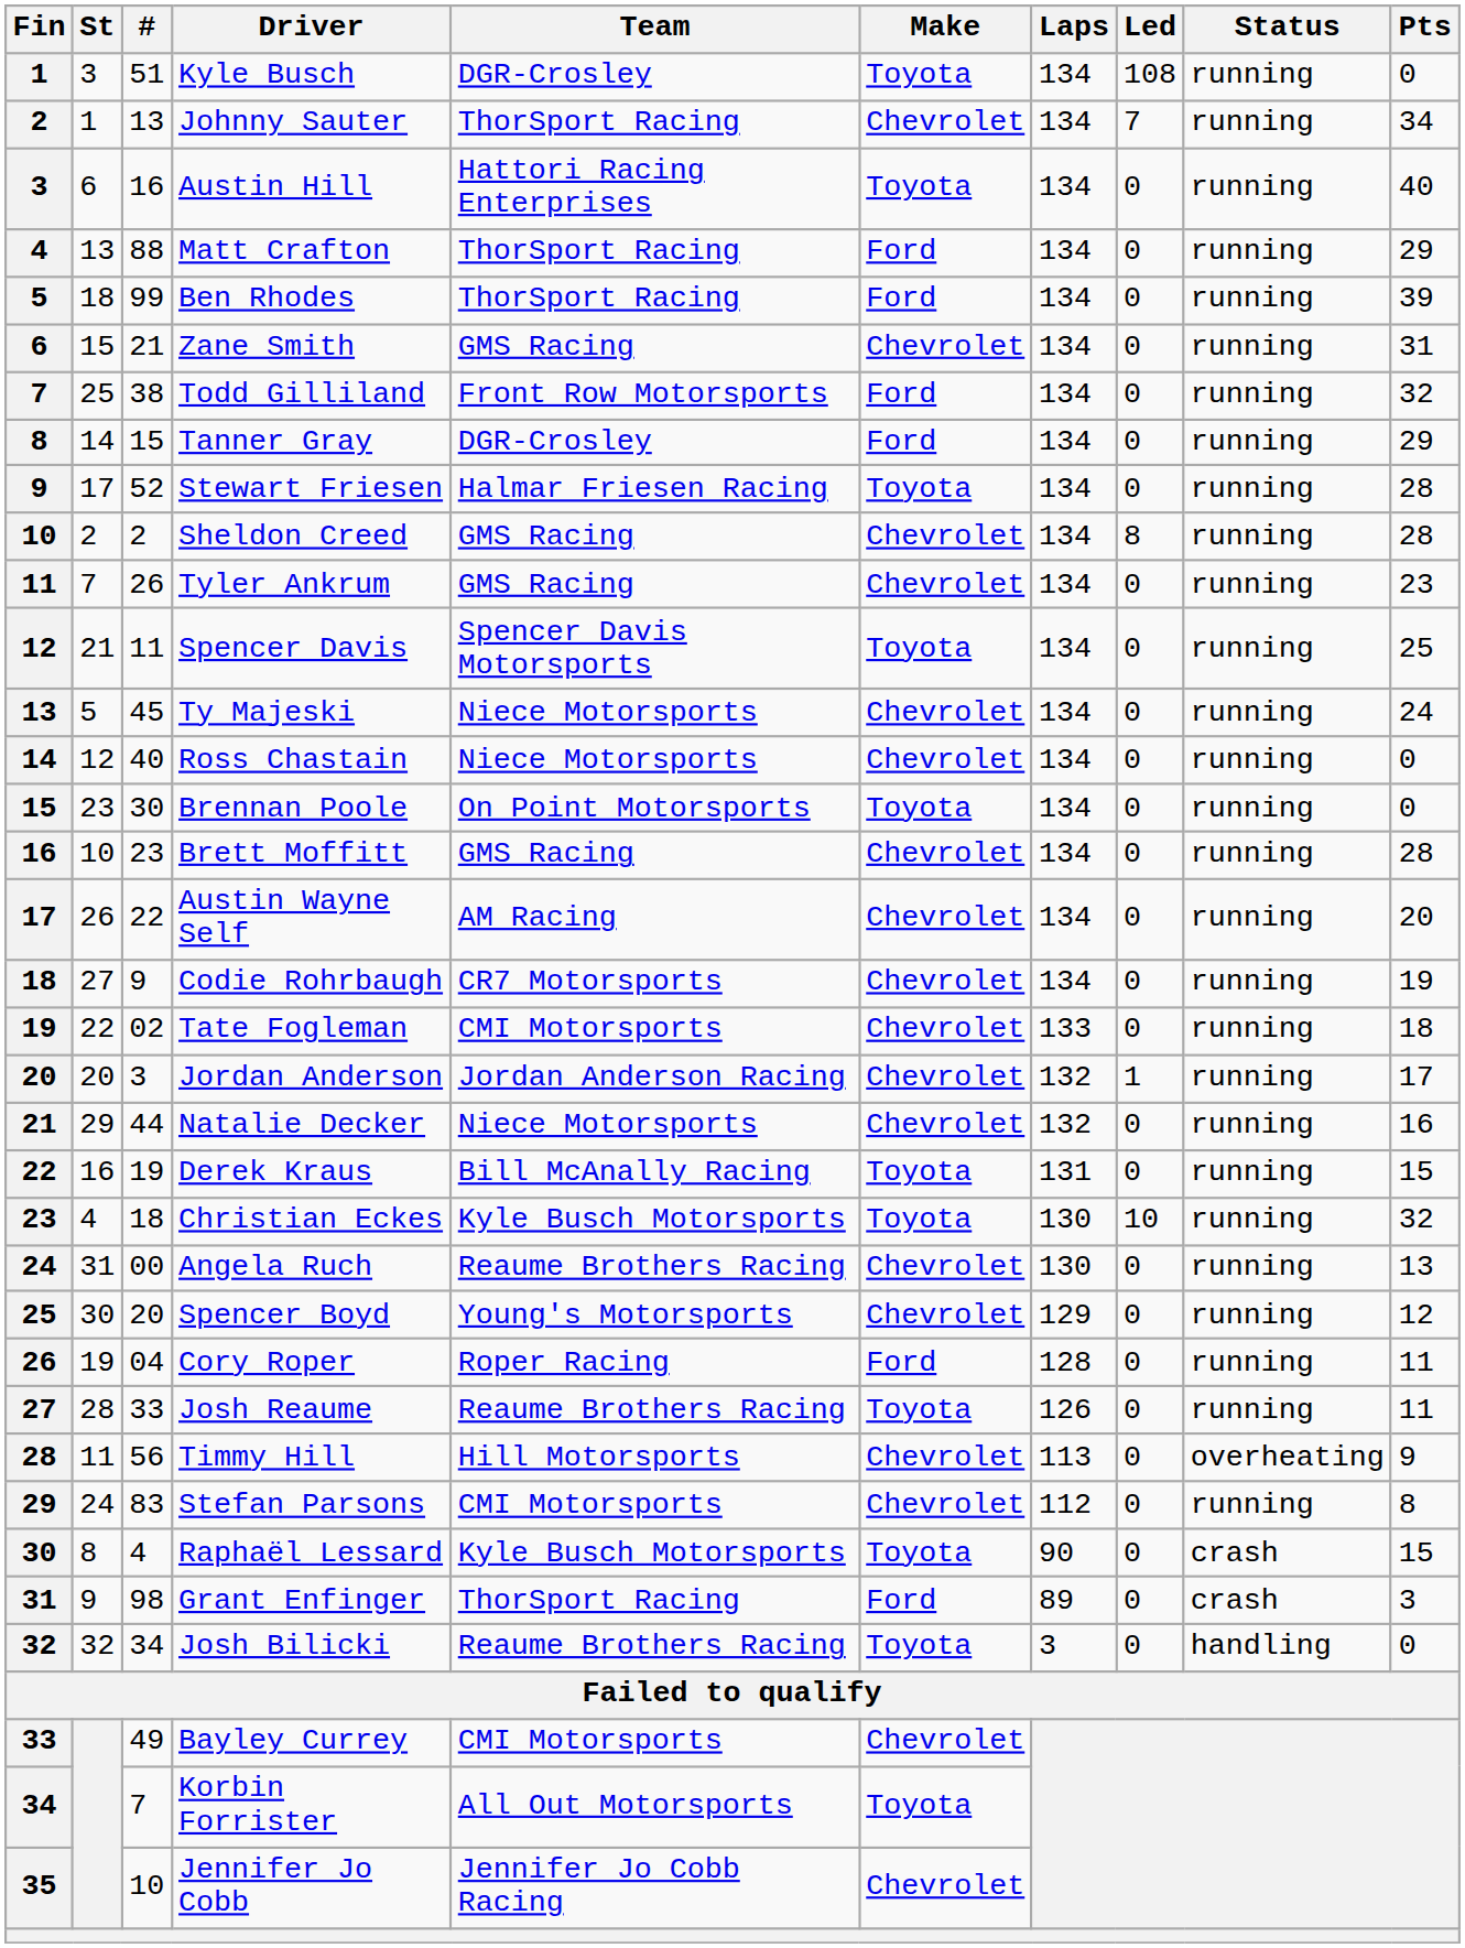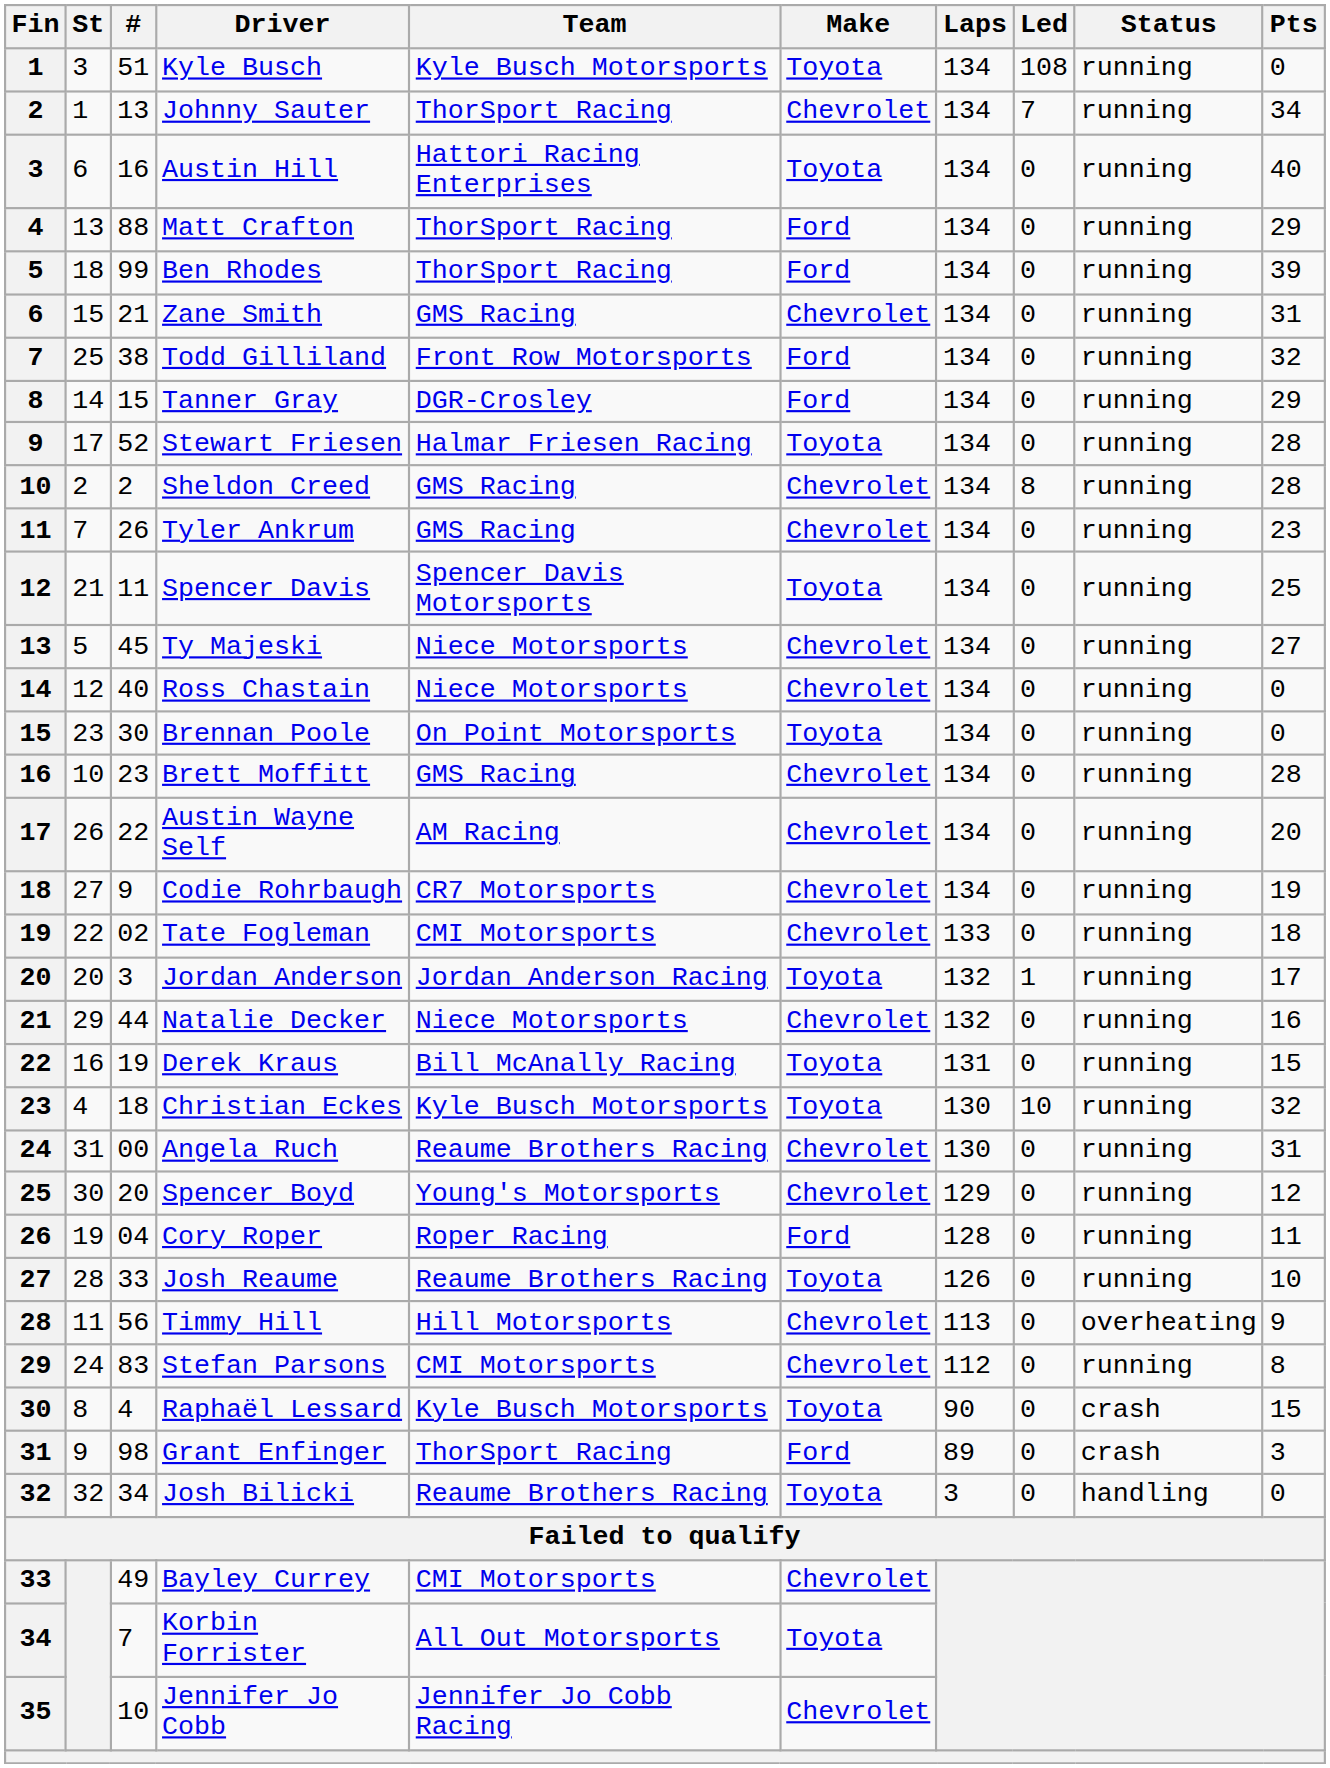Kyle Busch | Team: DGR-Crosley -> Kyle Busch Motorsports
Ty Majeski | Pts: 24 -> 27
Jordan Anderson | Make: Chevrolet -> Toyota
Angela Ruch | Pts: 13 -> 31
Josh Reaume | Pts: 11 -> 10
